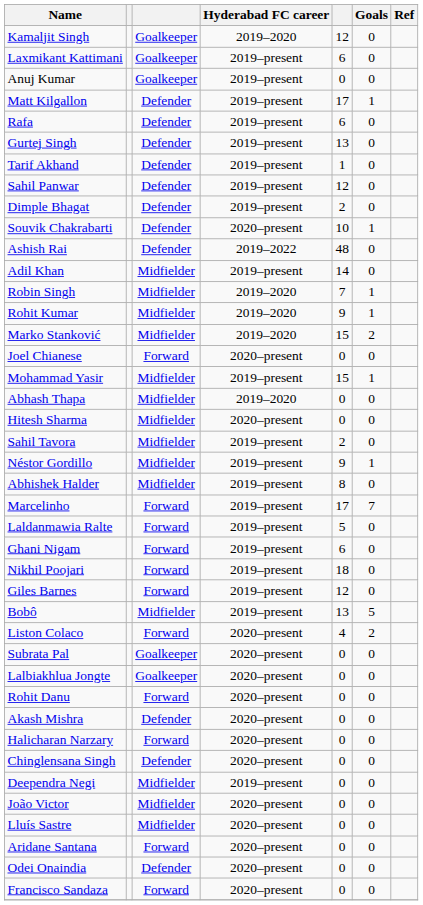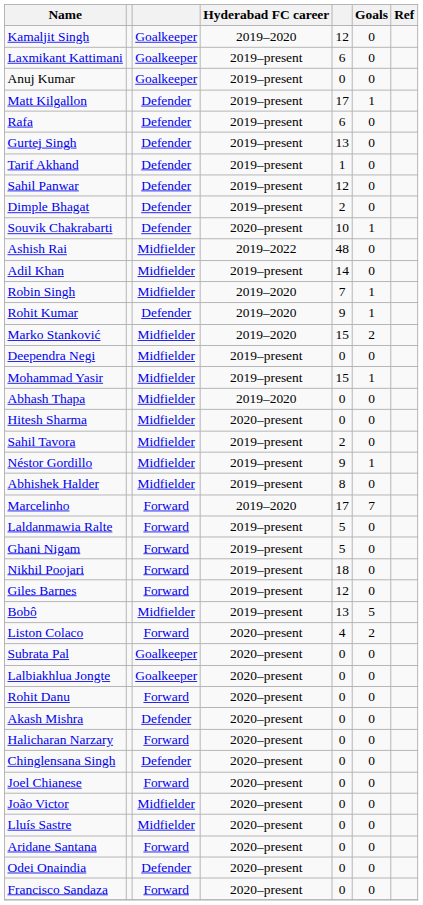Ashish Rai | column 3: Defender -> Midfielder
Rohit Kumar | column 3: Midfielder -> Defender
rows swapped: Deependra Negi <-> Joel Chianese
Marcelinho | Hyderabad FC career: 2019–present -> 2019–2020
Ghani Nigam | column 5: 6 -> 5
